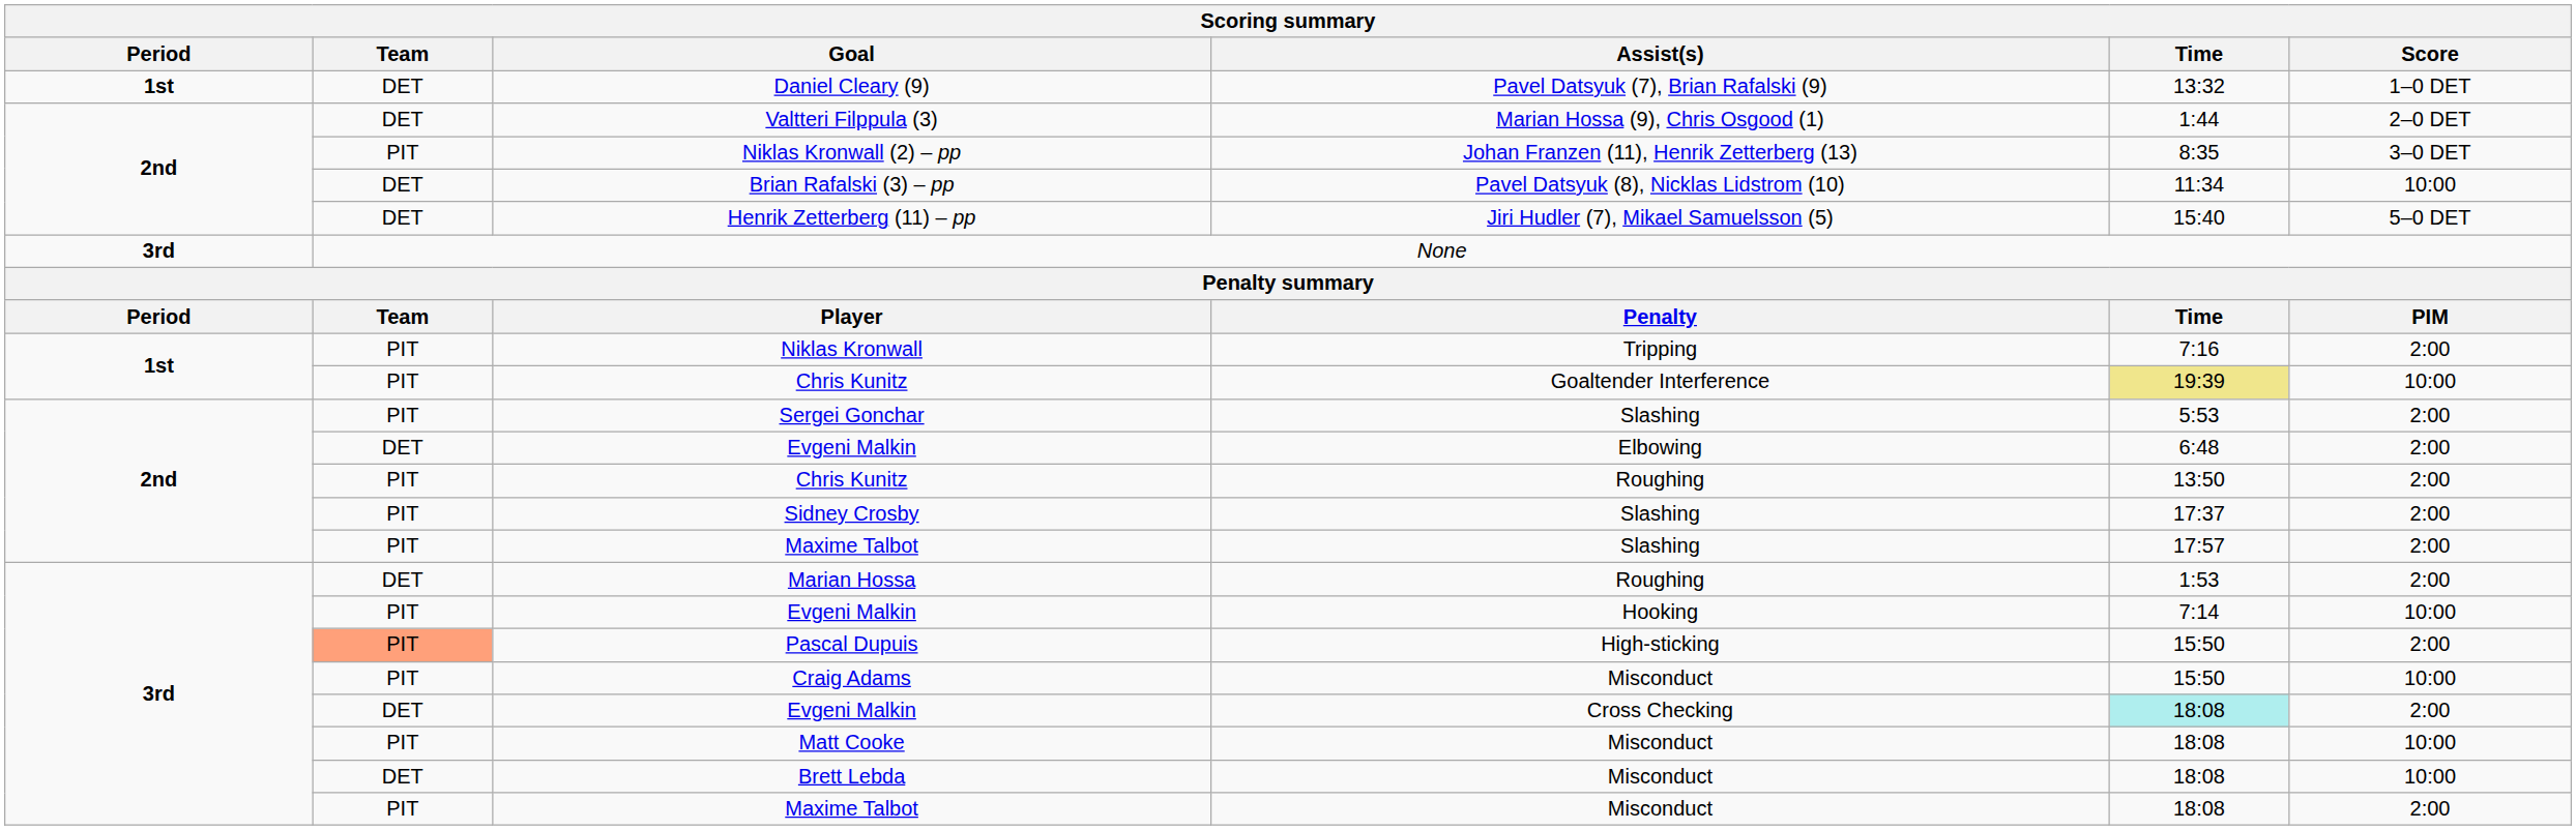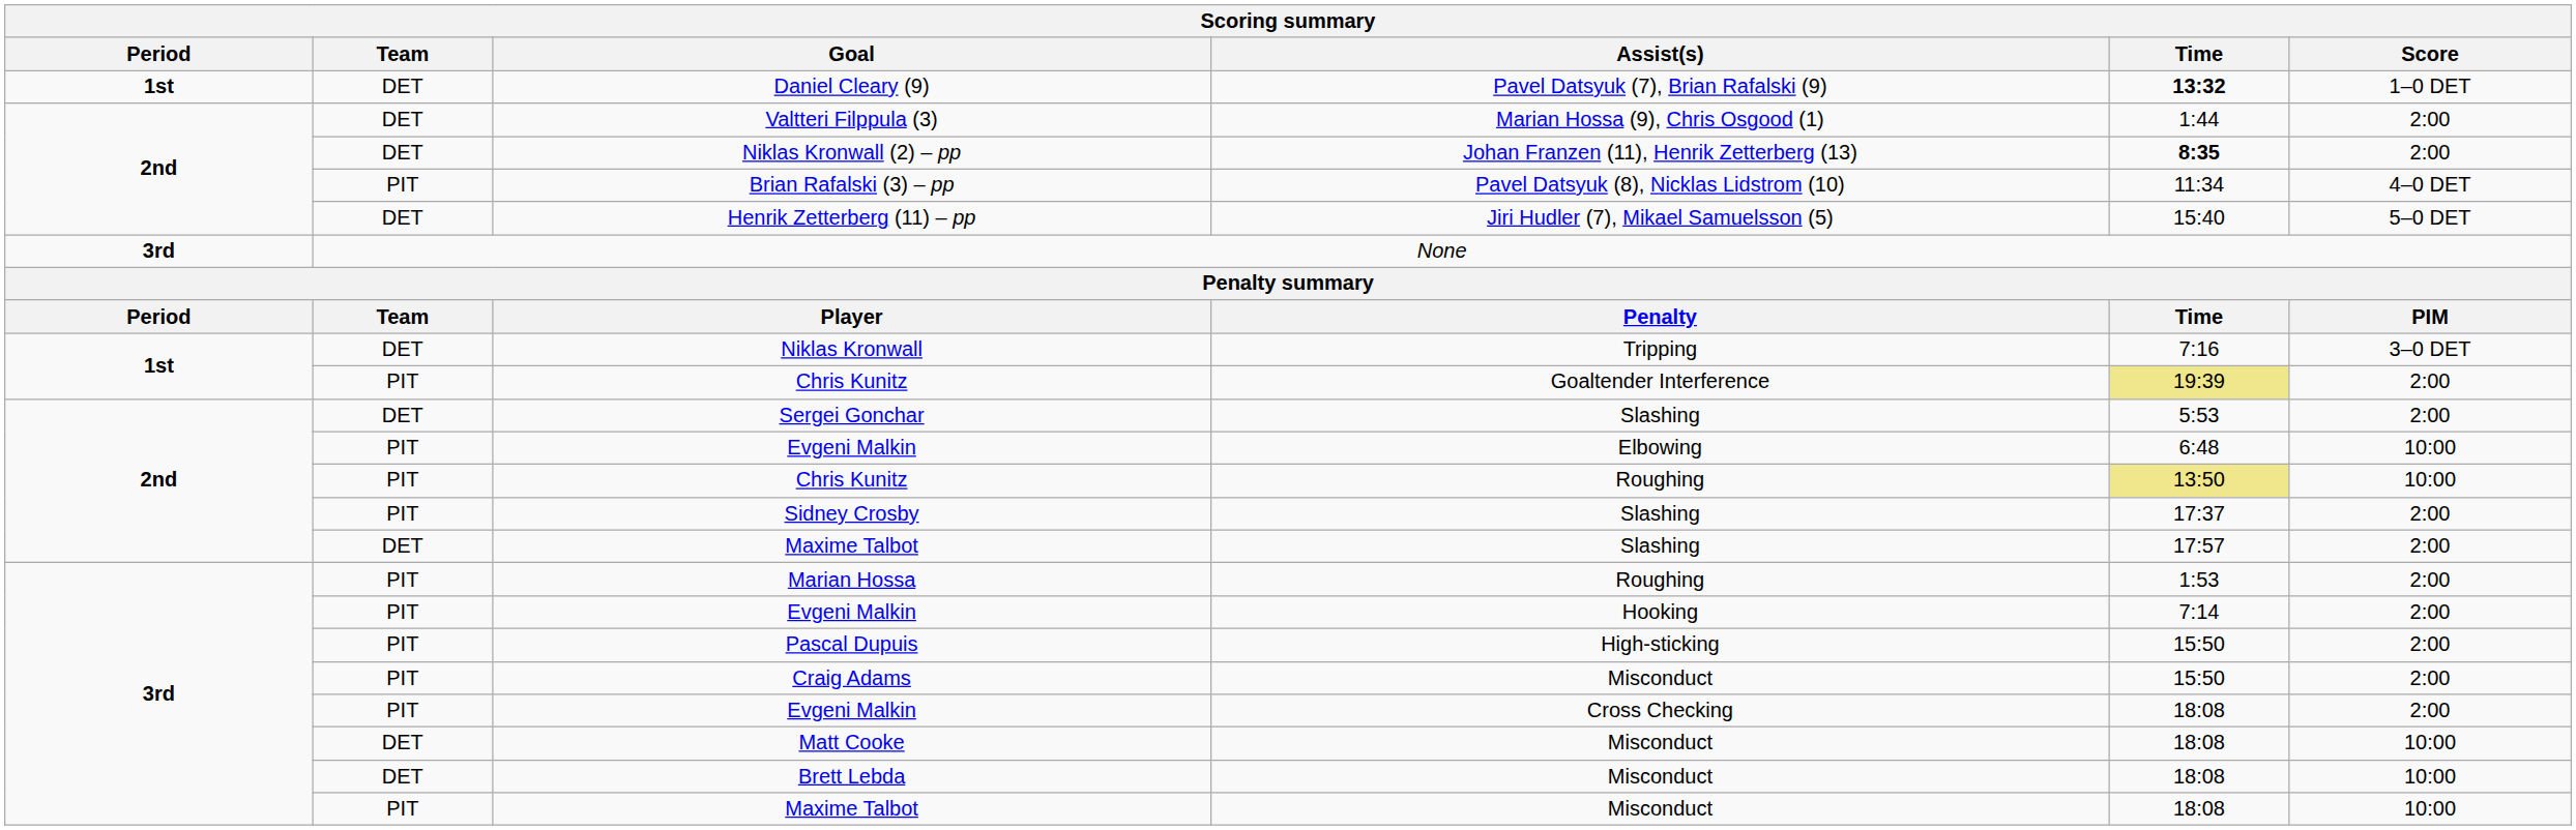Daniel Cleary (9) | Time: normal -> bold
Valtteri Filppula (3) | Score: 2–0 DET -> 2:00
Niklas Kronwall (2) – pp | Team: PIT -> DET
Niklas Kronwall (2) – pp | Time: normal -> bold
Niklas Kronwall (2) – pp | Score: 3–0 DET -> 2:00
Brian Rafalski (3) – pp | Team: DET -> PIT
Brian Rafalski (3) – pp | Score: 10:00 -> 4–0 DET
Niklas Kronwall | Team: PIT -> DET
Niklas Kronwall | Score: 2:00 -> 3–0 DET
Chris Kunitz / Goaltender Interference | Score: 10:00 -> 2:00
Sergei Gonchar | Team: PIT -> DET
Evgeni Malkin / Elbowing | Team: DET -> PIT
Evgeni Malkin / Elbowing | Score: 2:00 -> 10:00
Chris Kunitz / Roughing | Time: no background -> khaki background
Chris Kunitz / Roughing | Score: 2:00 -> 10:00
Maxime Talbot / Slashing | Team: PIT -> DET
Marian Hossa | Team: DET -> PIT
Evgeni Malkin / Hooking | Score: 10:00 -> 2:00
Pascal Dupuis | Team: lightsalmon background -> no background
Craig Adams | Score: 10:00 -> 2:00
Evgeni Malkin / Cross Checking | Team: DET -> PIT
Evgeni Malkin / Cross Checking | Time: paleturquoise background -> no background
Matt Cooke | Team: PIT -> DET
Maxime Talbot / Misconduct | Score: 2:00 -> 10:00
